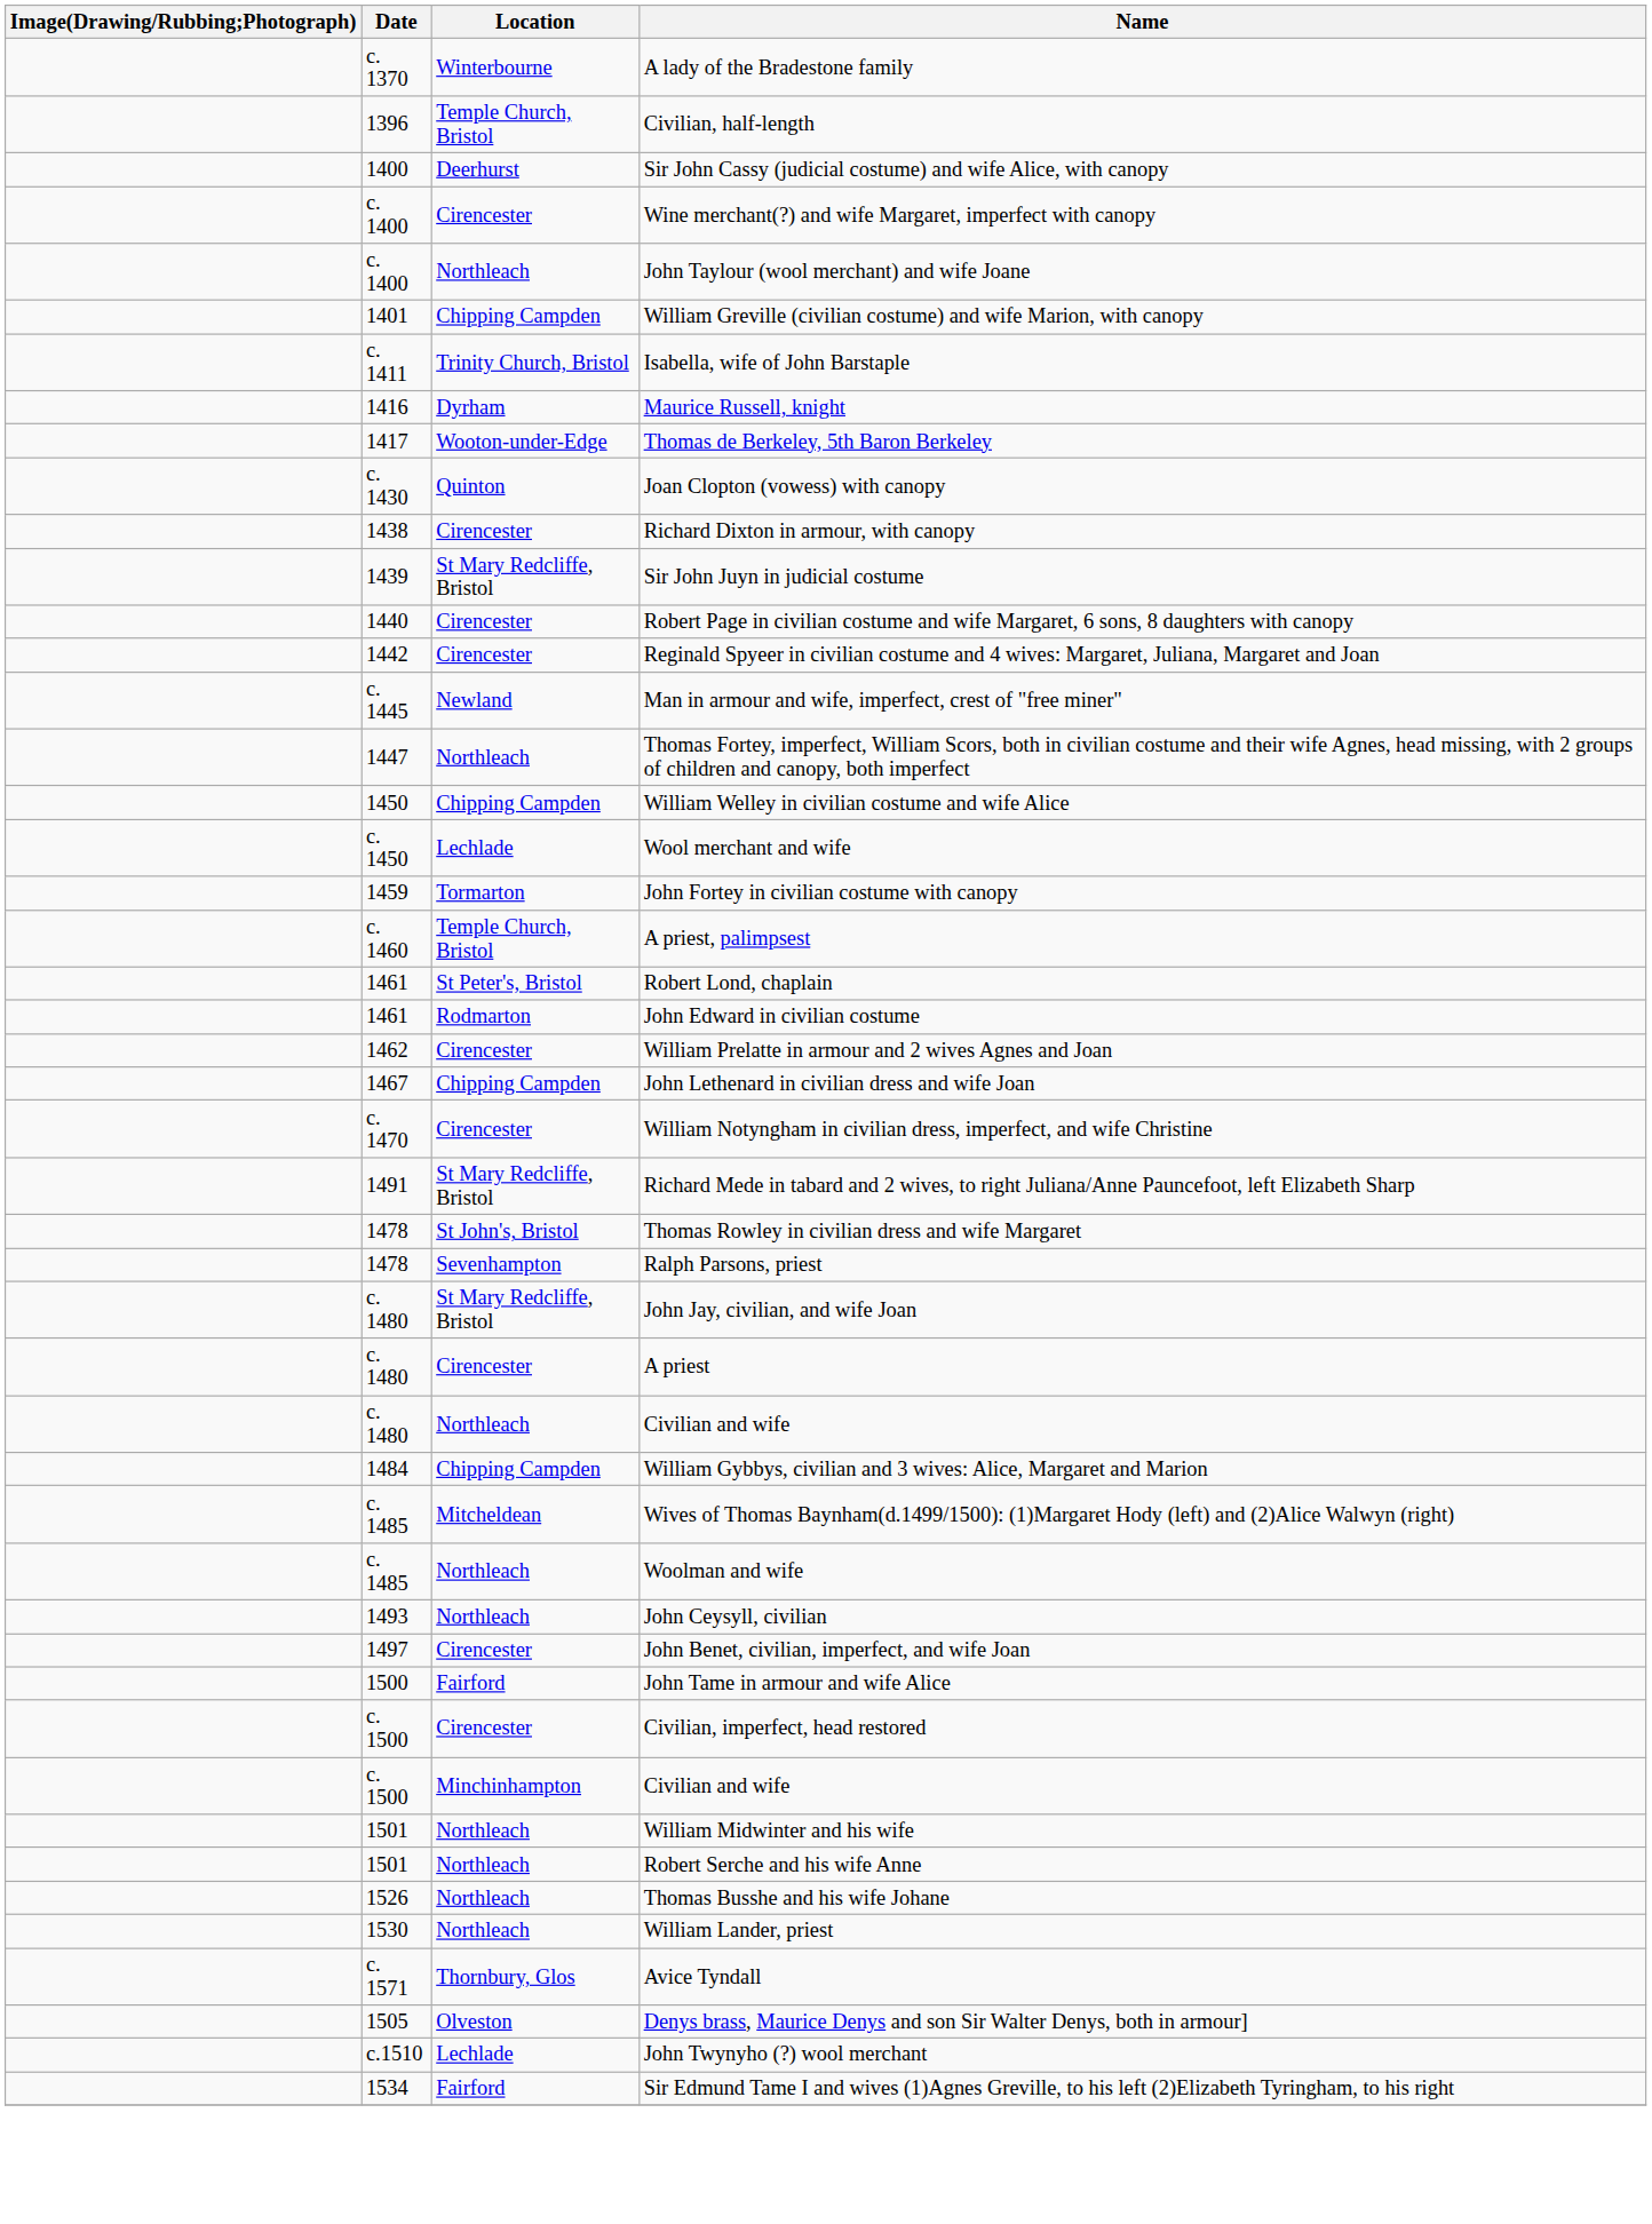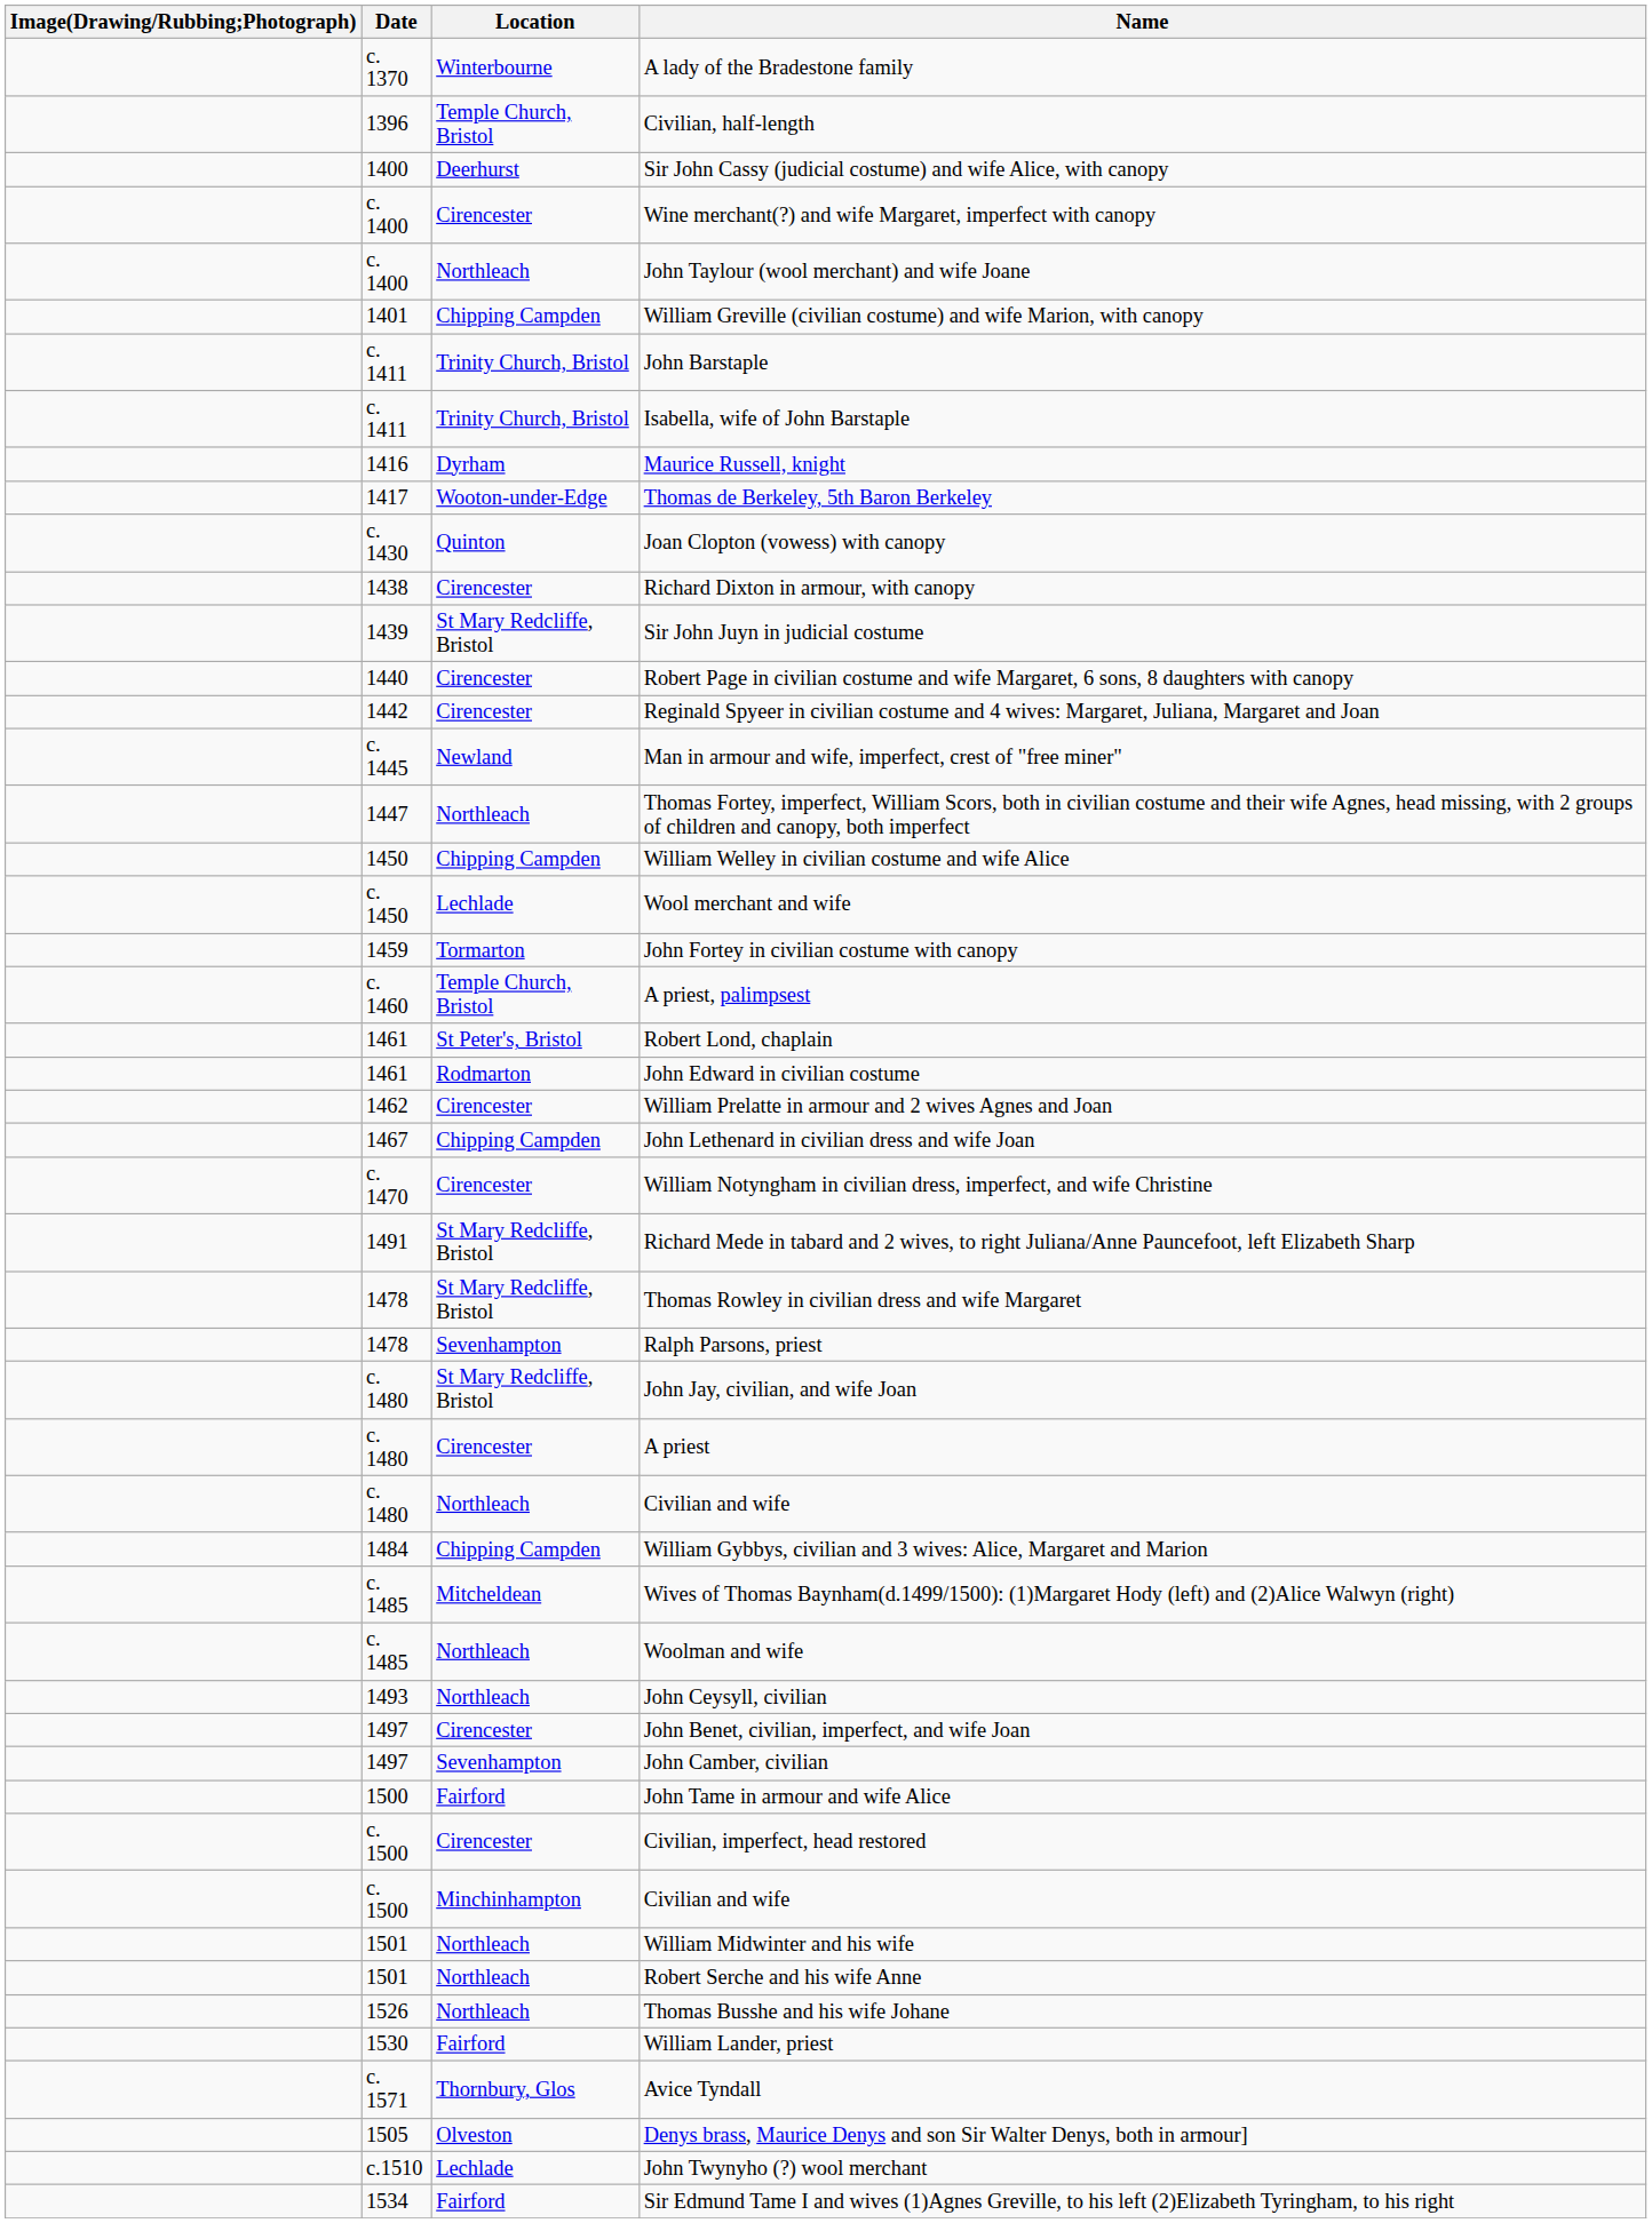+ row: c. 1411 | Trinity Church, Bristol | John Barstaple
Thomas Rowley in civilian dress and wife Margaret | Location: St John's, Bristol -> St Mary Redcliffe, Bristol
+ row: 1497 | Sevenhampton | John Camber, civilian
William Lander, priest | Location: Northleach -> Fairford
